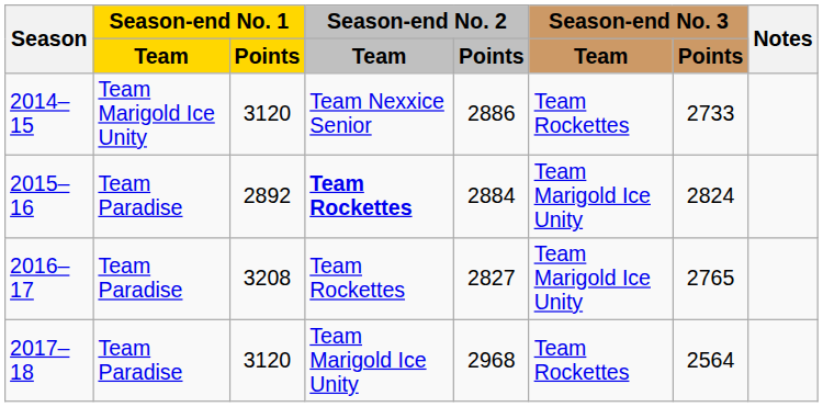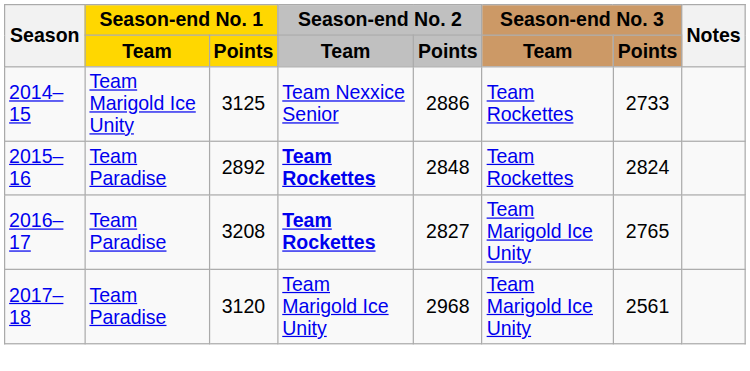2014–15 | Season-end No. 1 / Points: 3120 -> 3125
2015–16 | Season-end No. 2 / Points: 2884 -> 2848
2015–16 | Season-end No. 3 / Team: Team Marigold Ice Unity -> Team Rockettes
2016–17 | Season-end No. 2 / Team: normal -> bold
2017–18 | Season-end No. 3 / Team: Team Rockettes -> Team Marigold Ice Unity
2017–18 | Season-end No. 3 / Points: 2564 -> 2561
